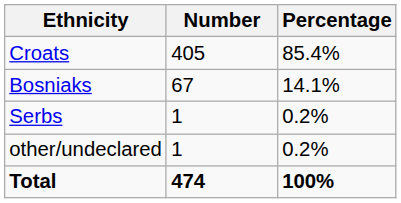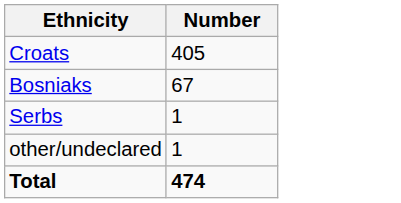- column: Percentage | 85.4% | 14.1% | 0.2% | 0.2% | 100%
